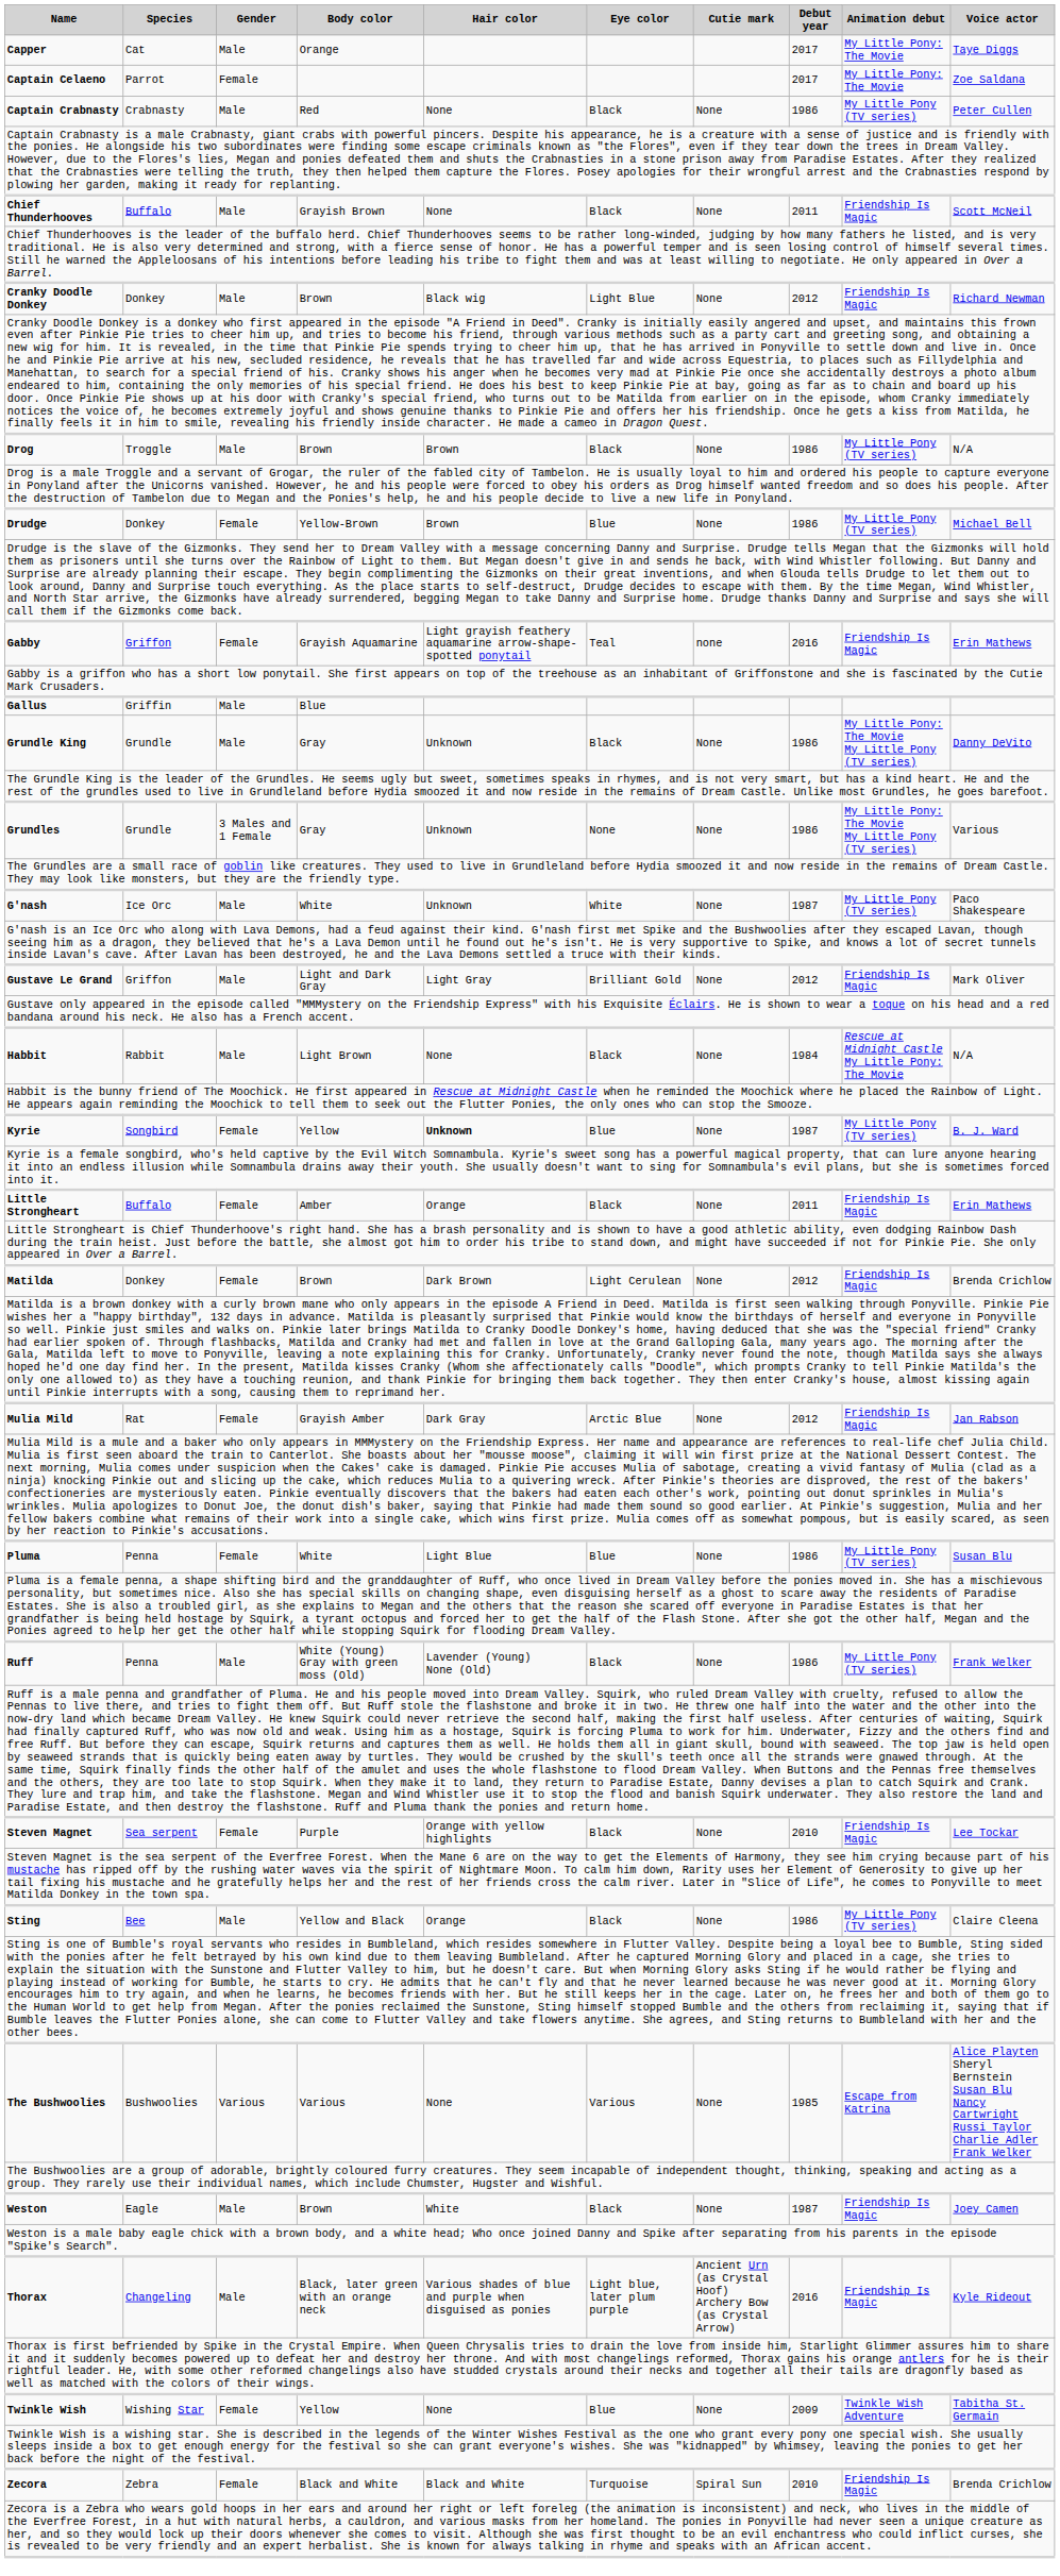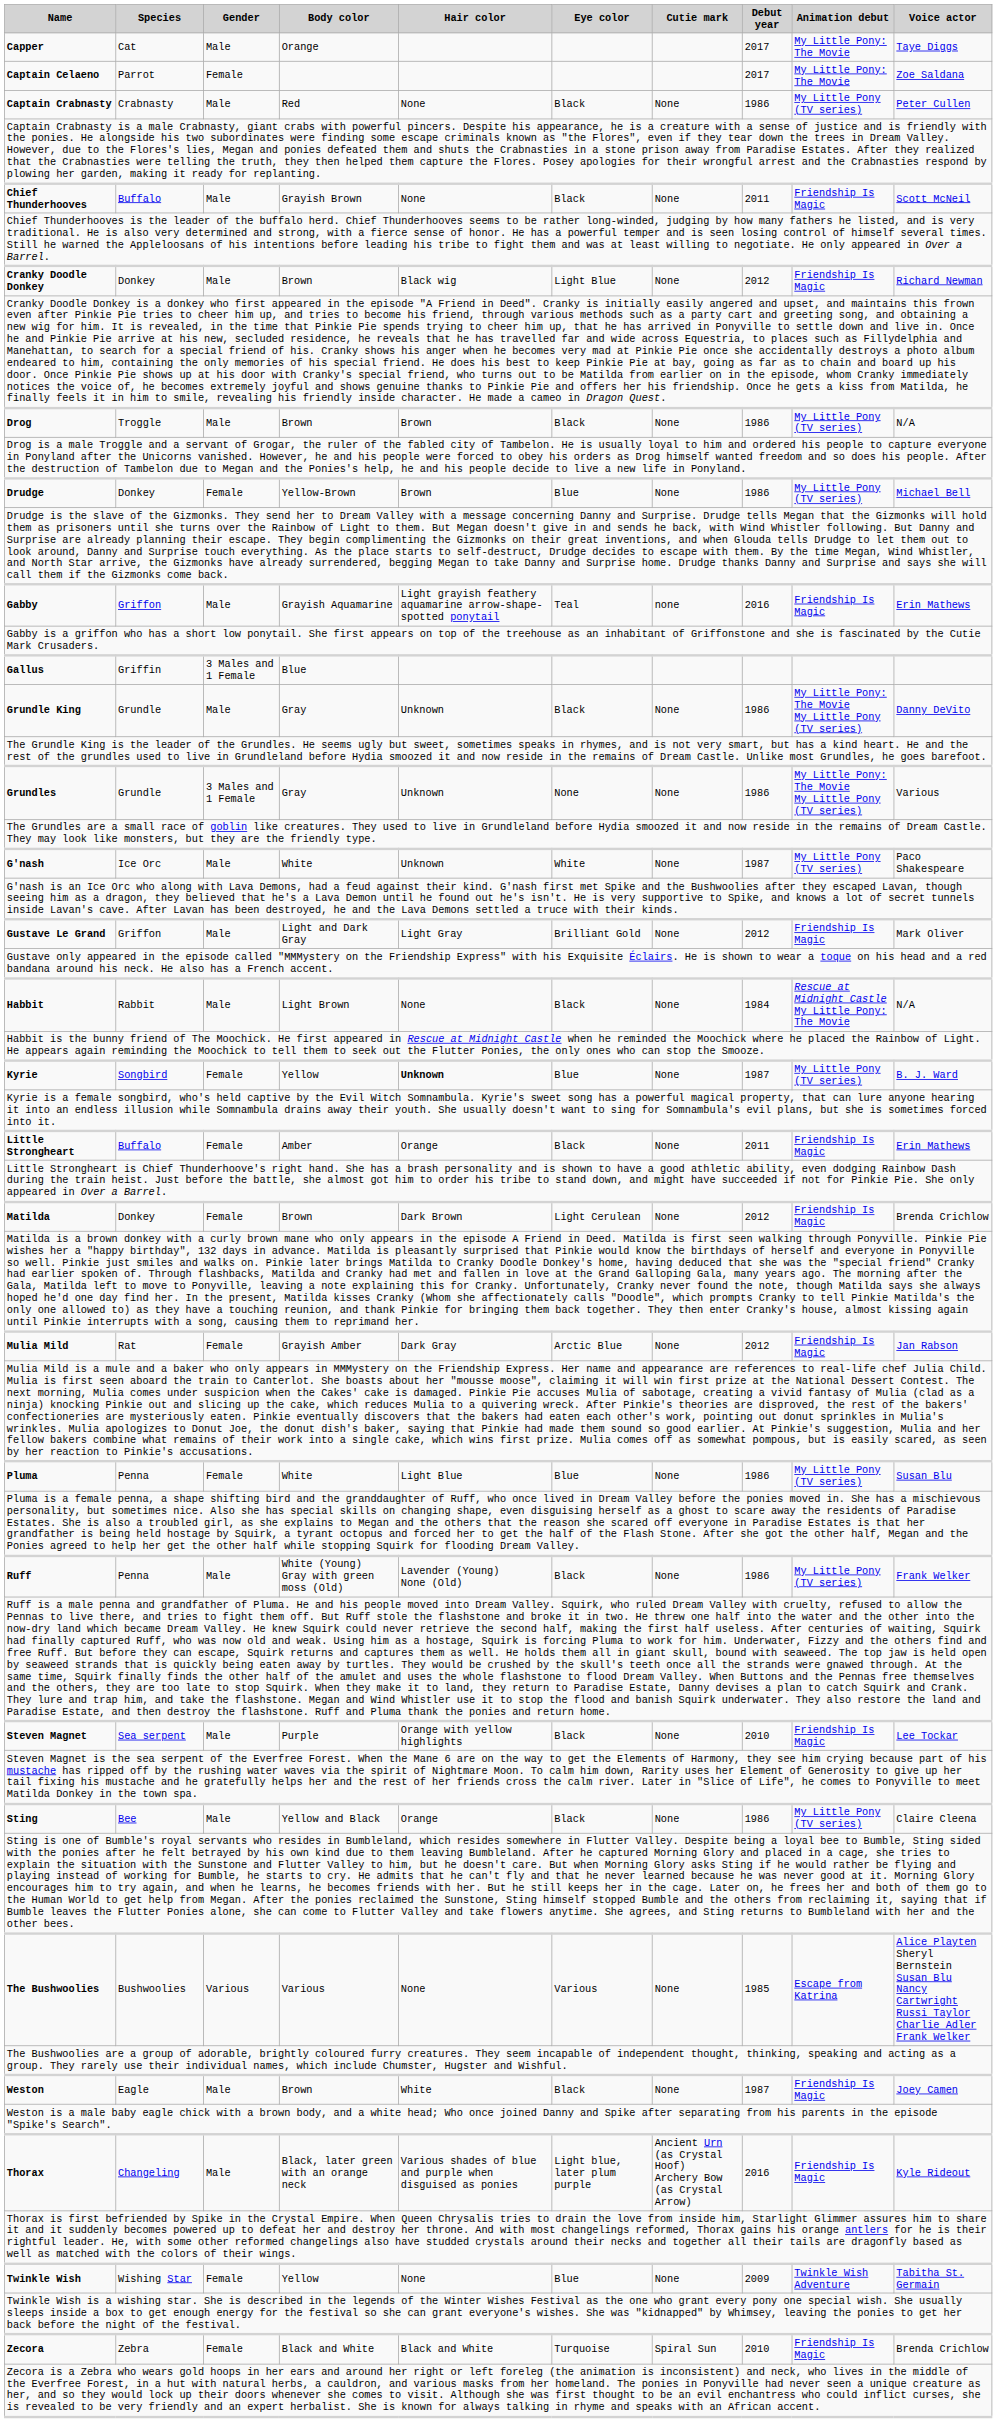Gabby | Gender: Female -> Male
Gallus | Gender: Male -> 3 Males and 1 Female
Steven Magnet | Gender: Female -> Male
